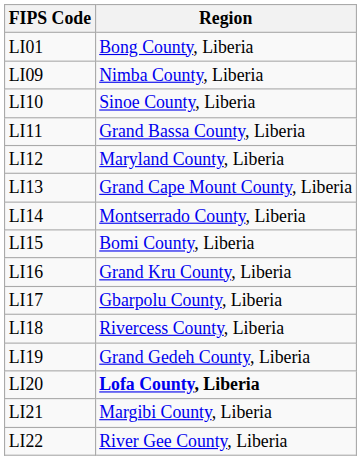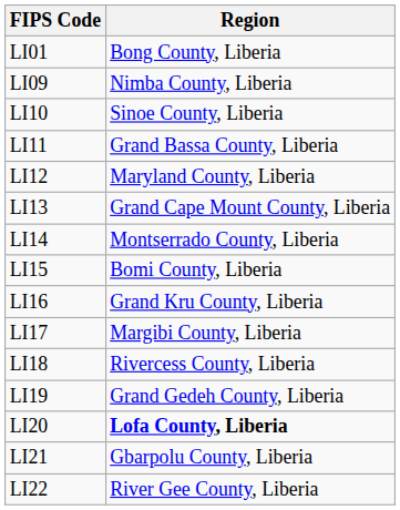LI17 | Region: Gbarpolu County, Liberia -> Margibi County, Liberia
LI21 | Region: Margibi County, Liberia -> Gbarpolu County, Liberia
